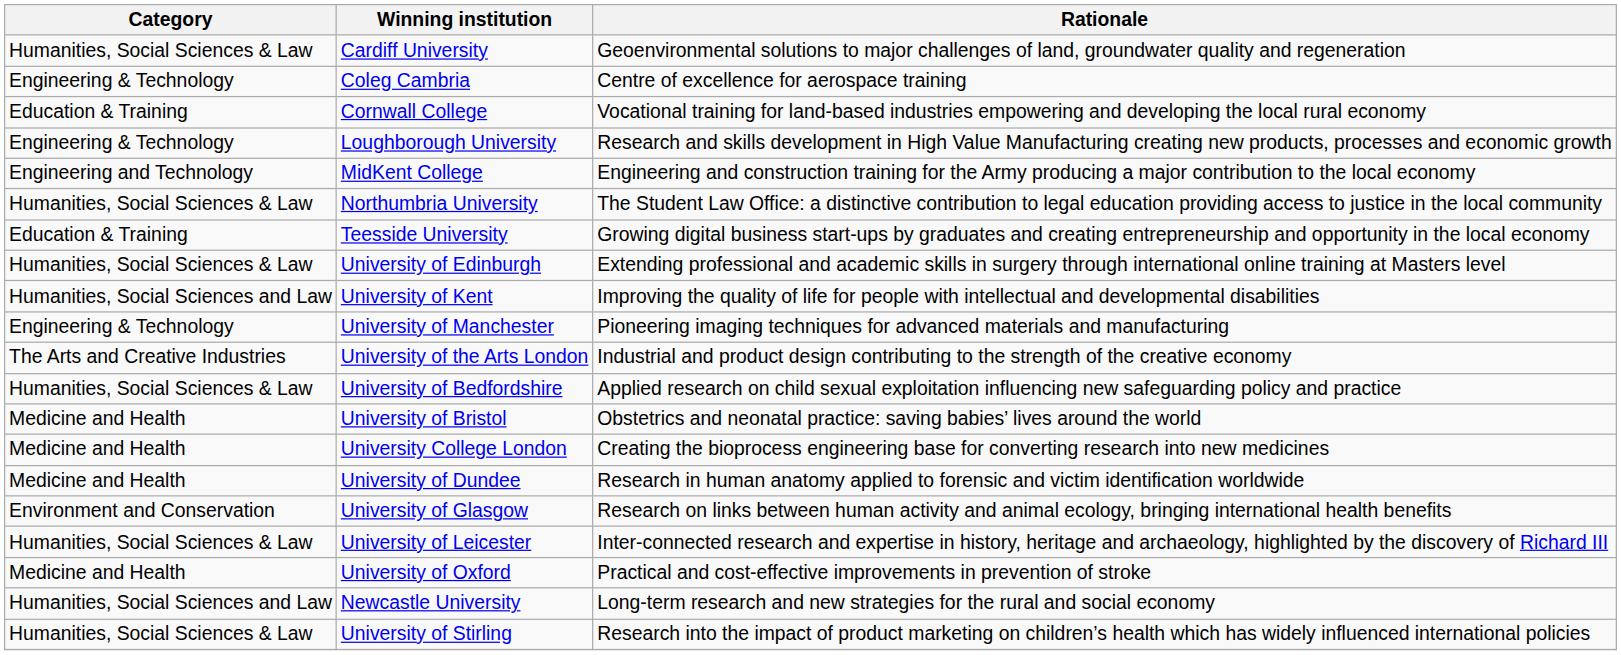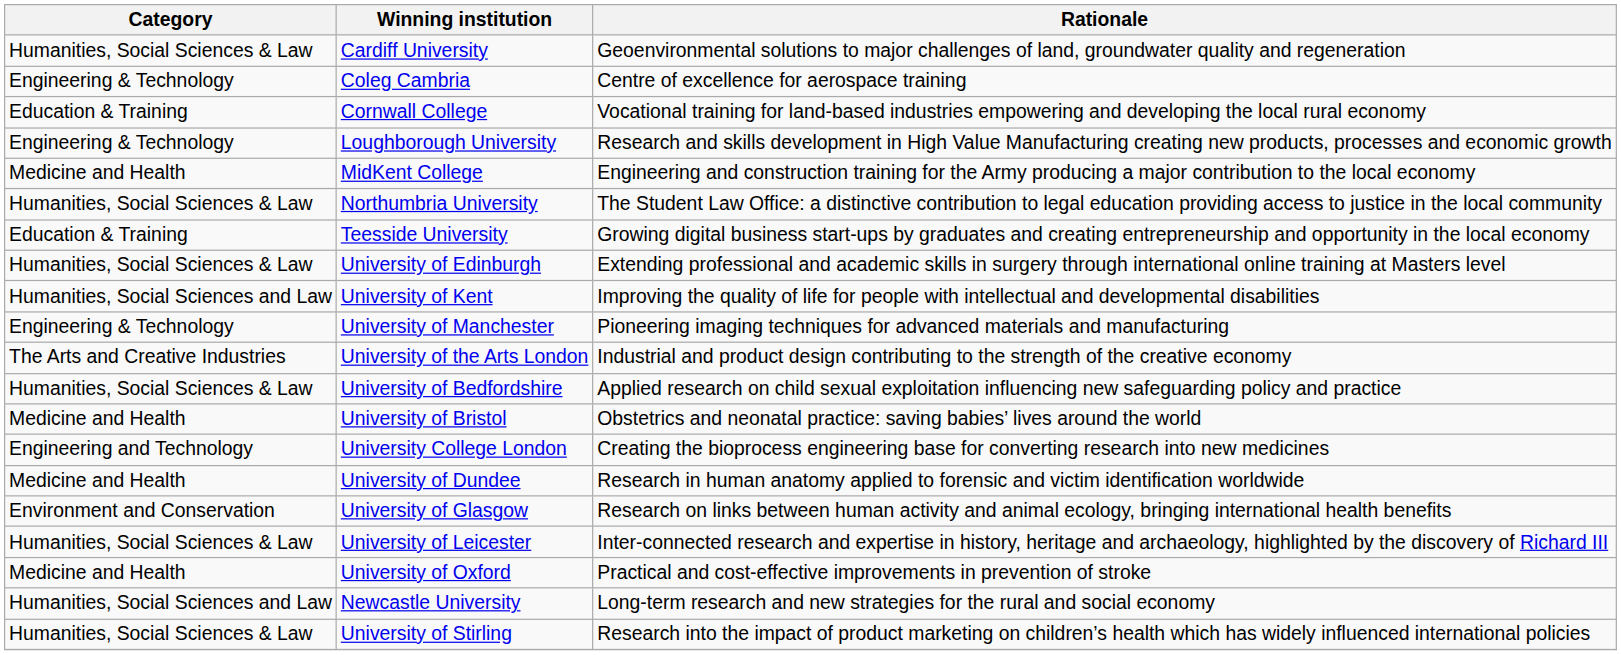MidKent College | Category: Engineering and Technology -> Medicine and Health
University College London | Category: Medicine and Health -> Engineering and Technology
